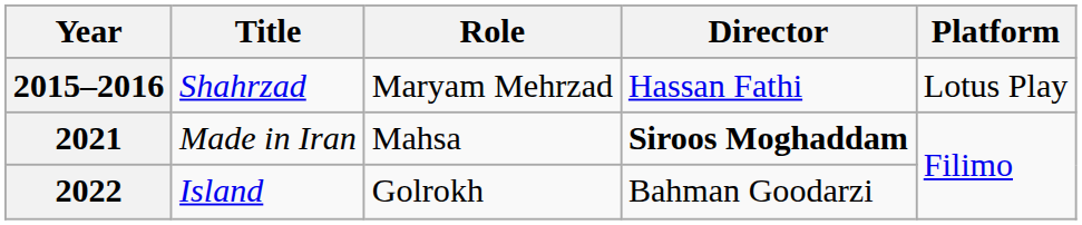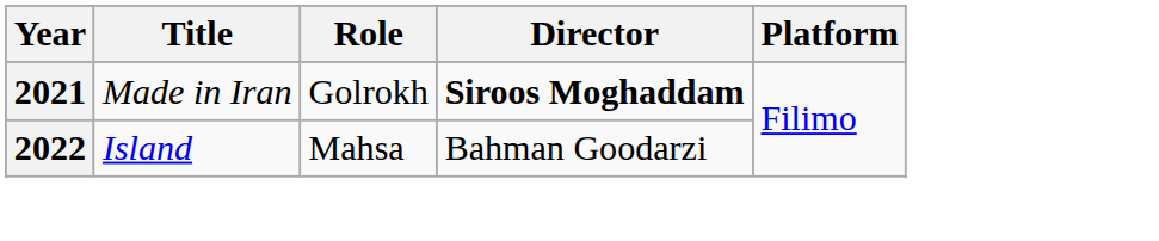- row: 2015–2016 | Shahrzad | Maryam Mehrzad | Hassan Fathi | Lotus Play
2021 | Role: Mahsa -> Golrokh
2022 | Role: Golrokh -> Mahsa
